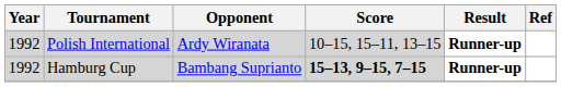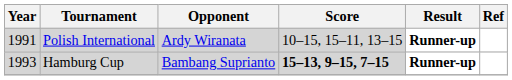Polish International | Year: 1992 -> 1991
Hamburg Cup | Year: 1992 -> 1993
